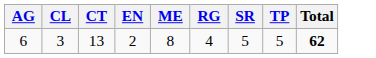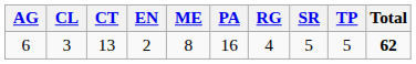+ column: PA | 16
